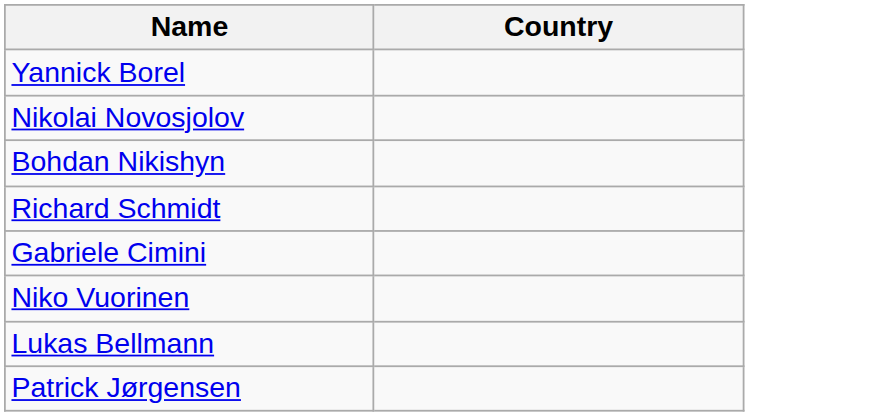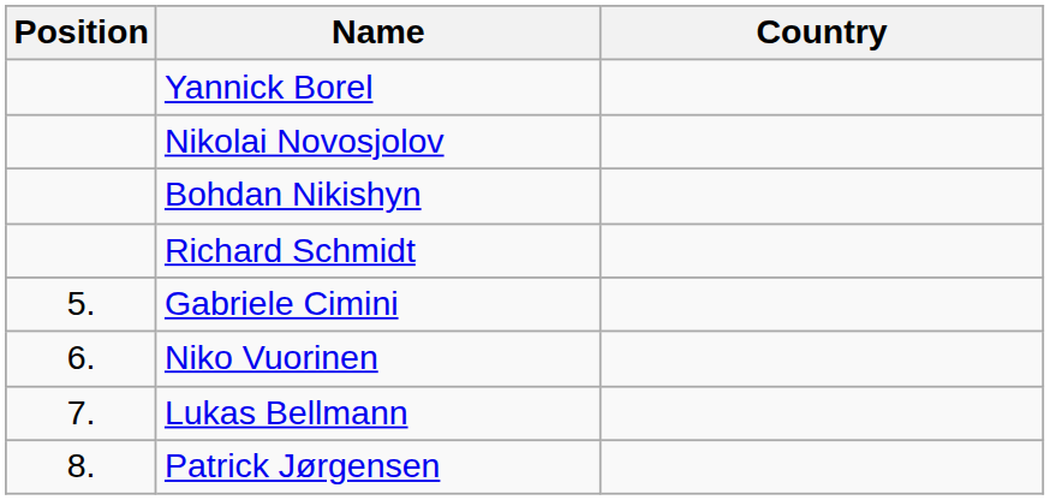+ column: Position | 5. | 6. | 7. | 8.
